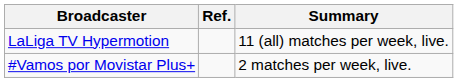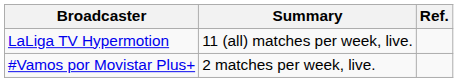columns swapped: Summary <-> Ref.
